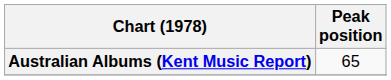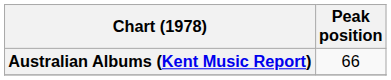Australian Albums (Kent Music Report) | Peak position: 65 -> 66
